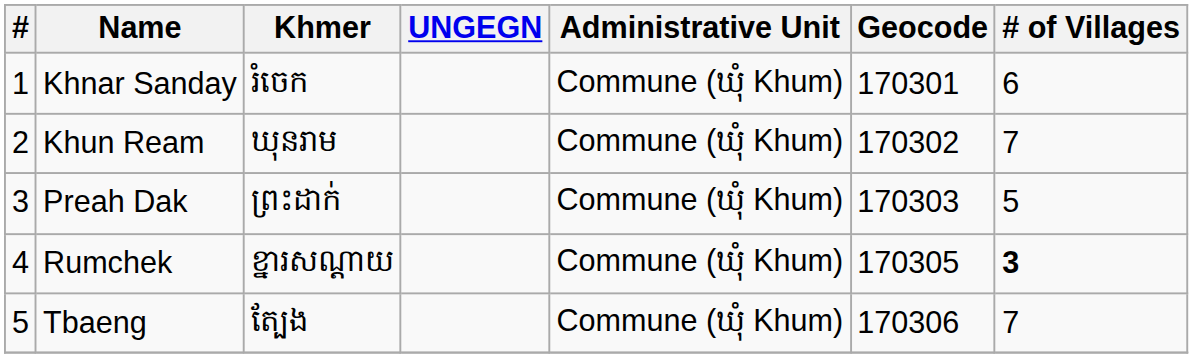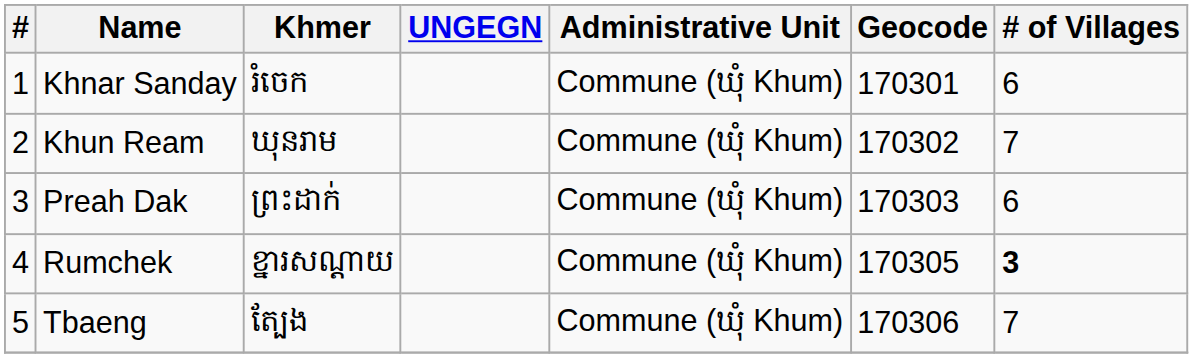Preah Dak | # of Villages: 5 -> 6
